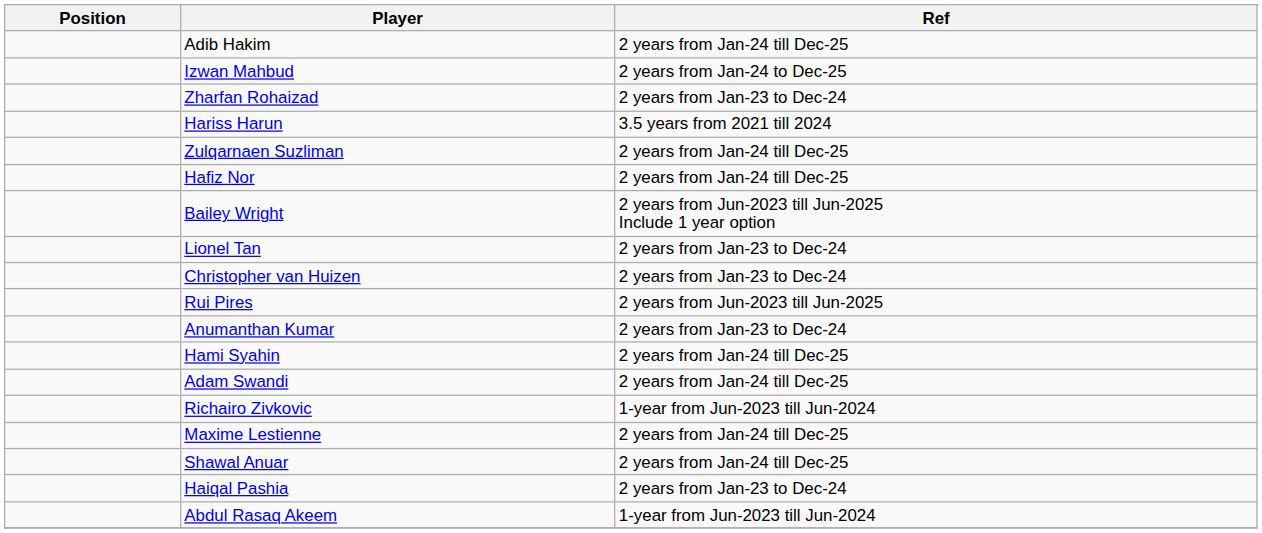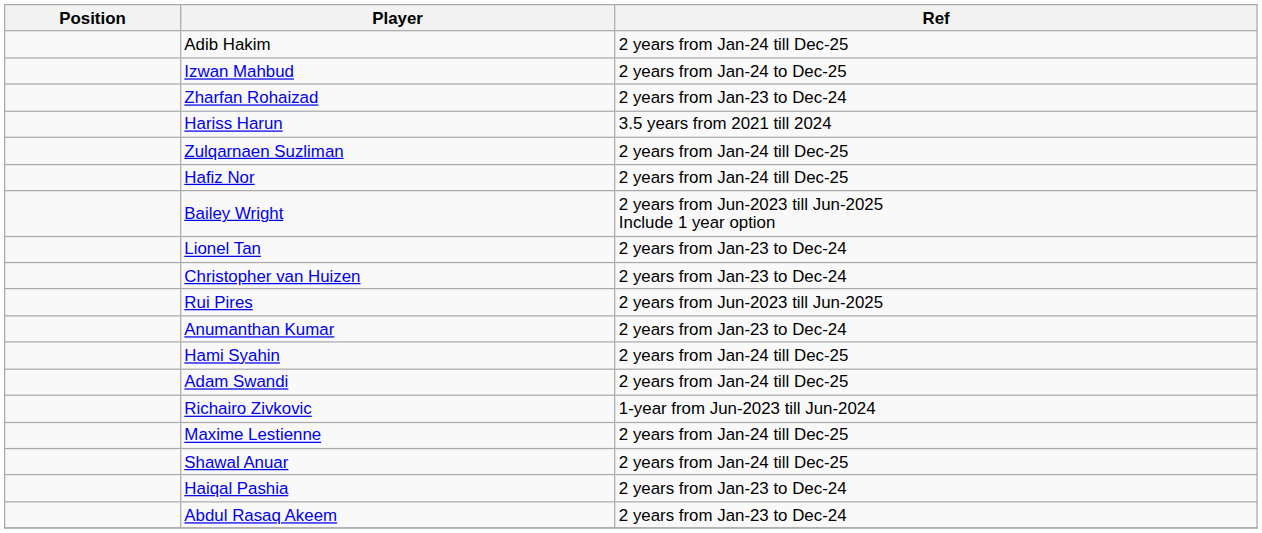Abdul Rasaq Akeem | Ref: 1-year from Jun-2023 till Jun-2024 -> 2 years from Jan-23 to Dec-24
